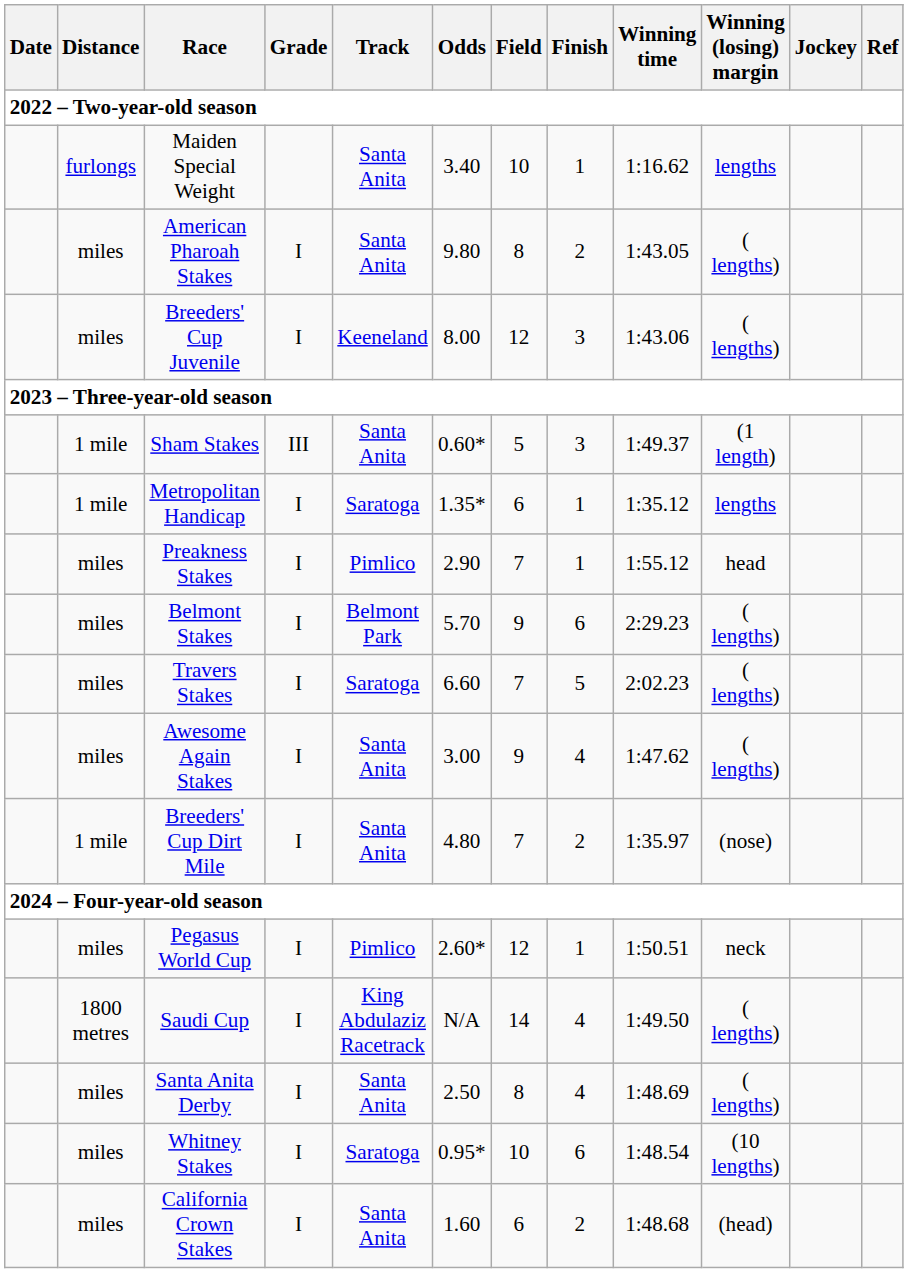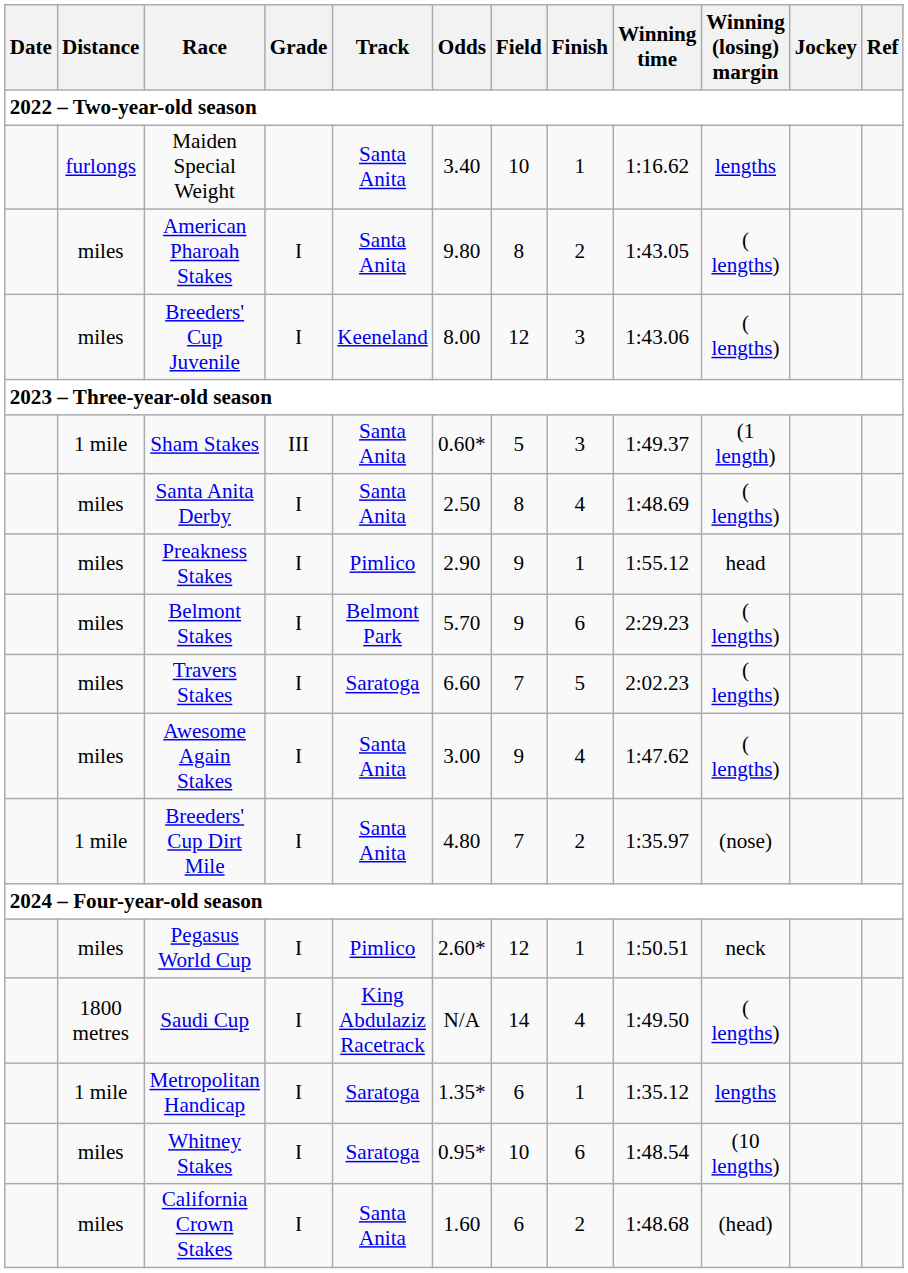rows swapped: Santa Anita Derby <-> Metropolitan Handicap
Preakness Stakes | Field: 7 -> 9
